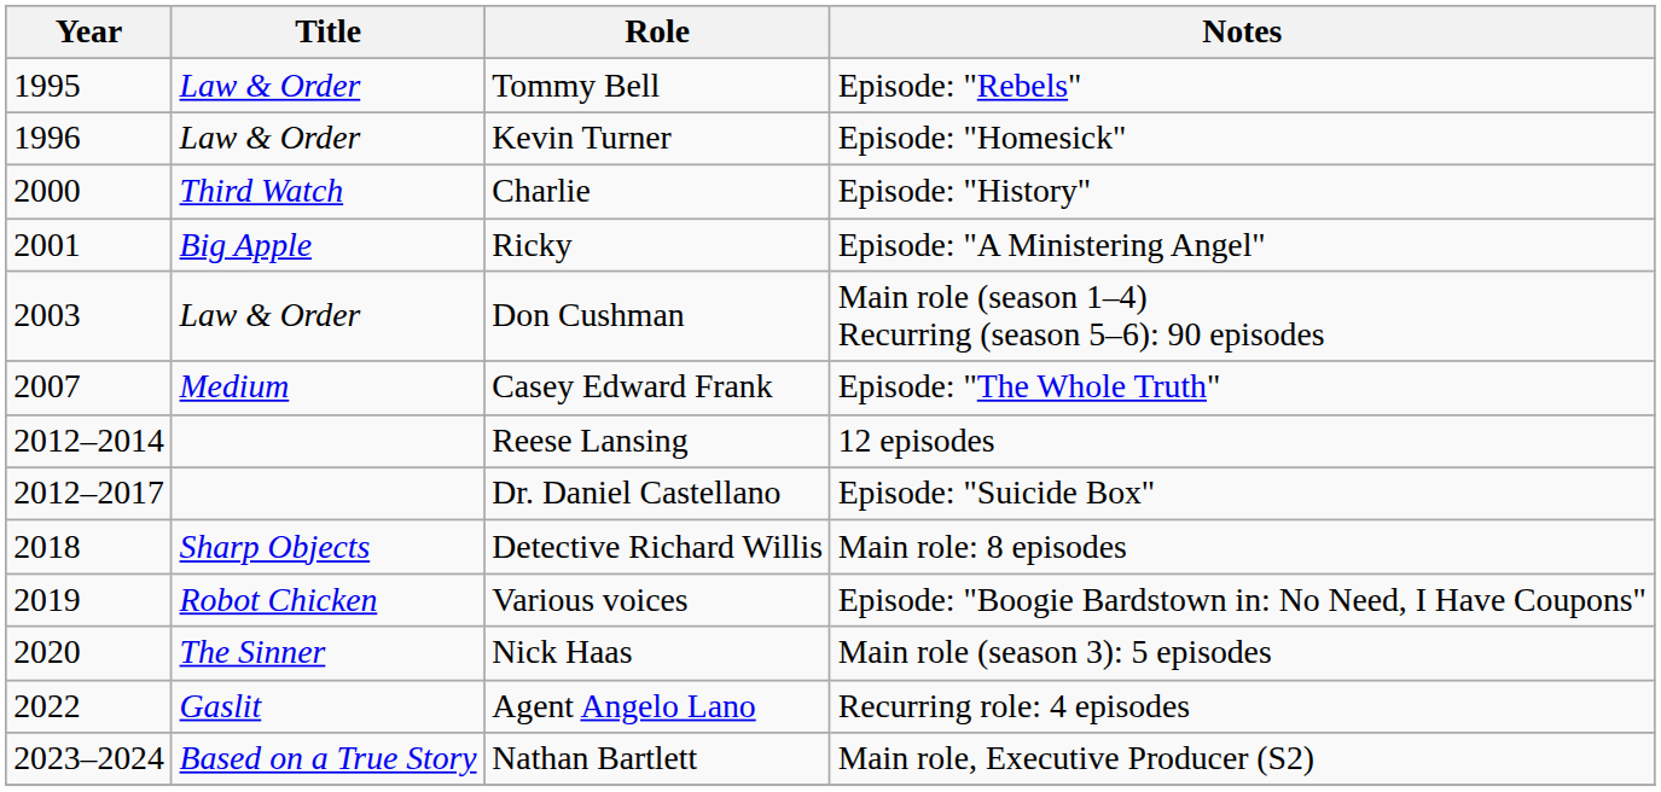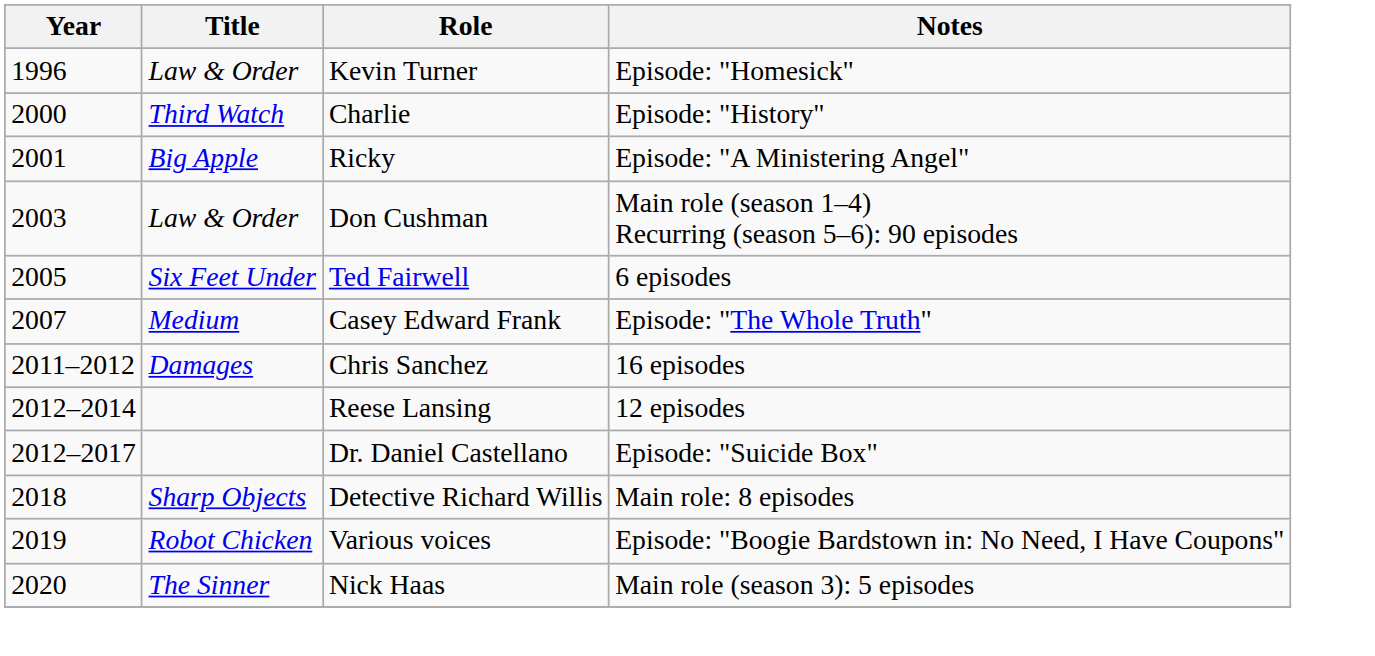- row: 1995 | Law & Order | Tommy Bell | Episode: "Rebels"
+ row: 2005 | Six Feet Under | Ted Fairwell | 6 episodes
+ row: 2011–2012 | Damages | Chris Sanchez | 16 episodes
- row: 2022 | Gaslit | Agent Angelo Lano | Recurring role: 4 episodes
- row: 2023–2024 | Based on a True Story | Nathan Bartlett | Main role, Executive Producer (S2)
